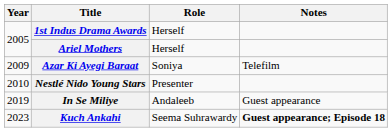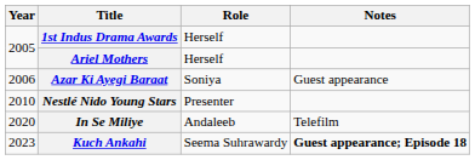Azar Ki Ayegi Baraat | Year: 2009 -> 2006
Azar Ki Ayegi Baraat | Notes: Telefilm -> Guest appearance
In Se Miliye | Year: 2019 -> 2020
In Se Miliye | Notes: Guest appearance -> Telefilm
